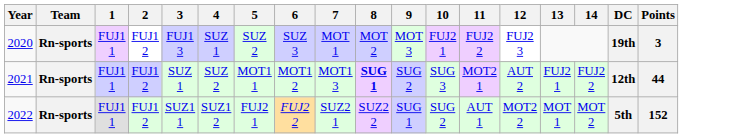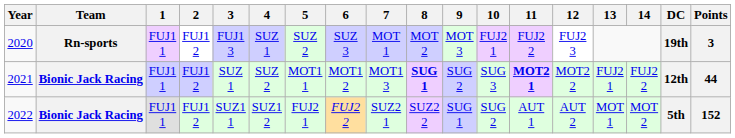2021 | Team: Rn-sports -> Bionic Jack Racing
2021 | 11: normal -> bold
2021 | 12: AUT 2 -> MOT2 2
2022 | Team: Rn-sports -> Bionic Jack Racing
2022 | 12: MOT2 2 -> AUT 2
